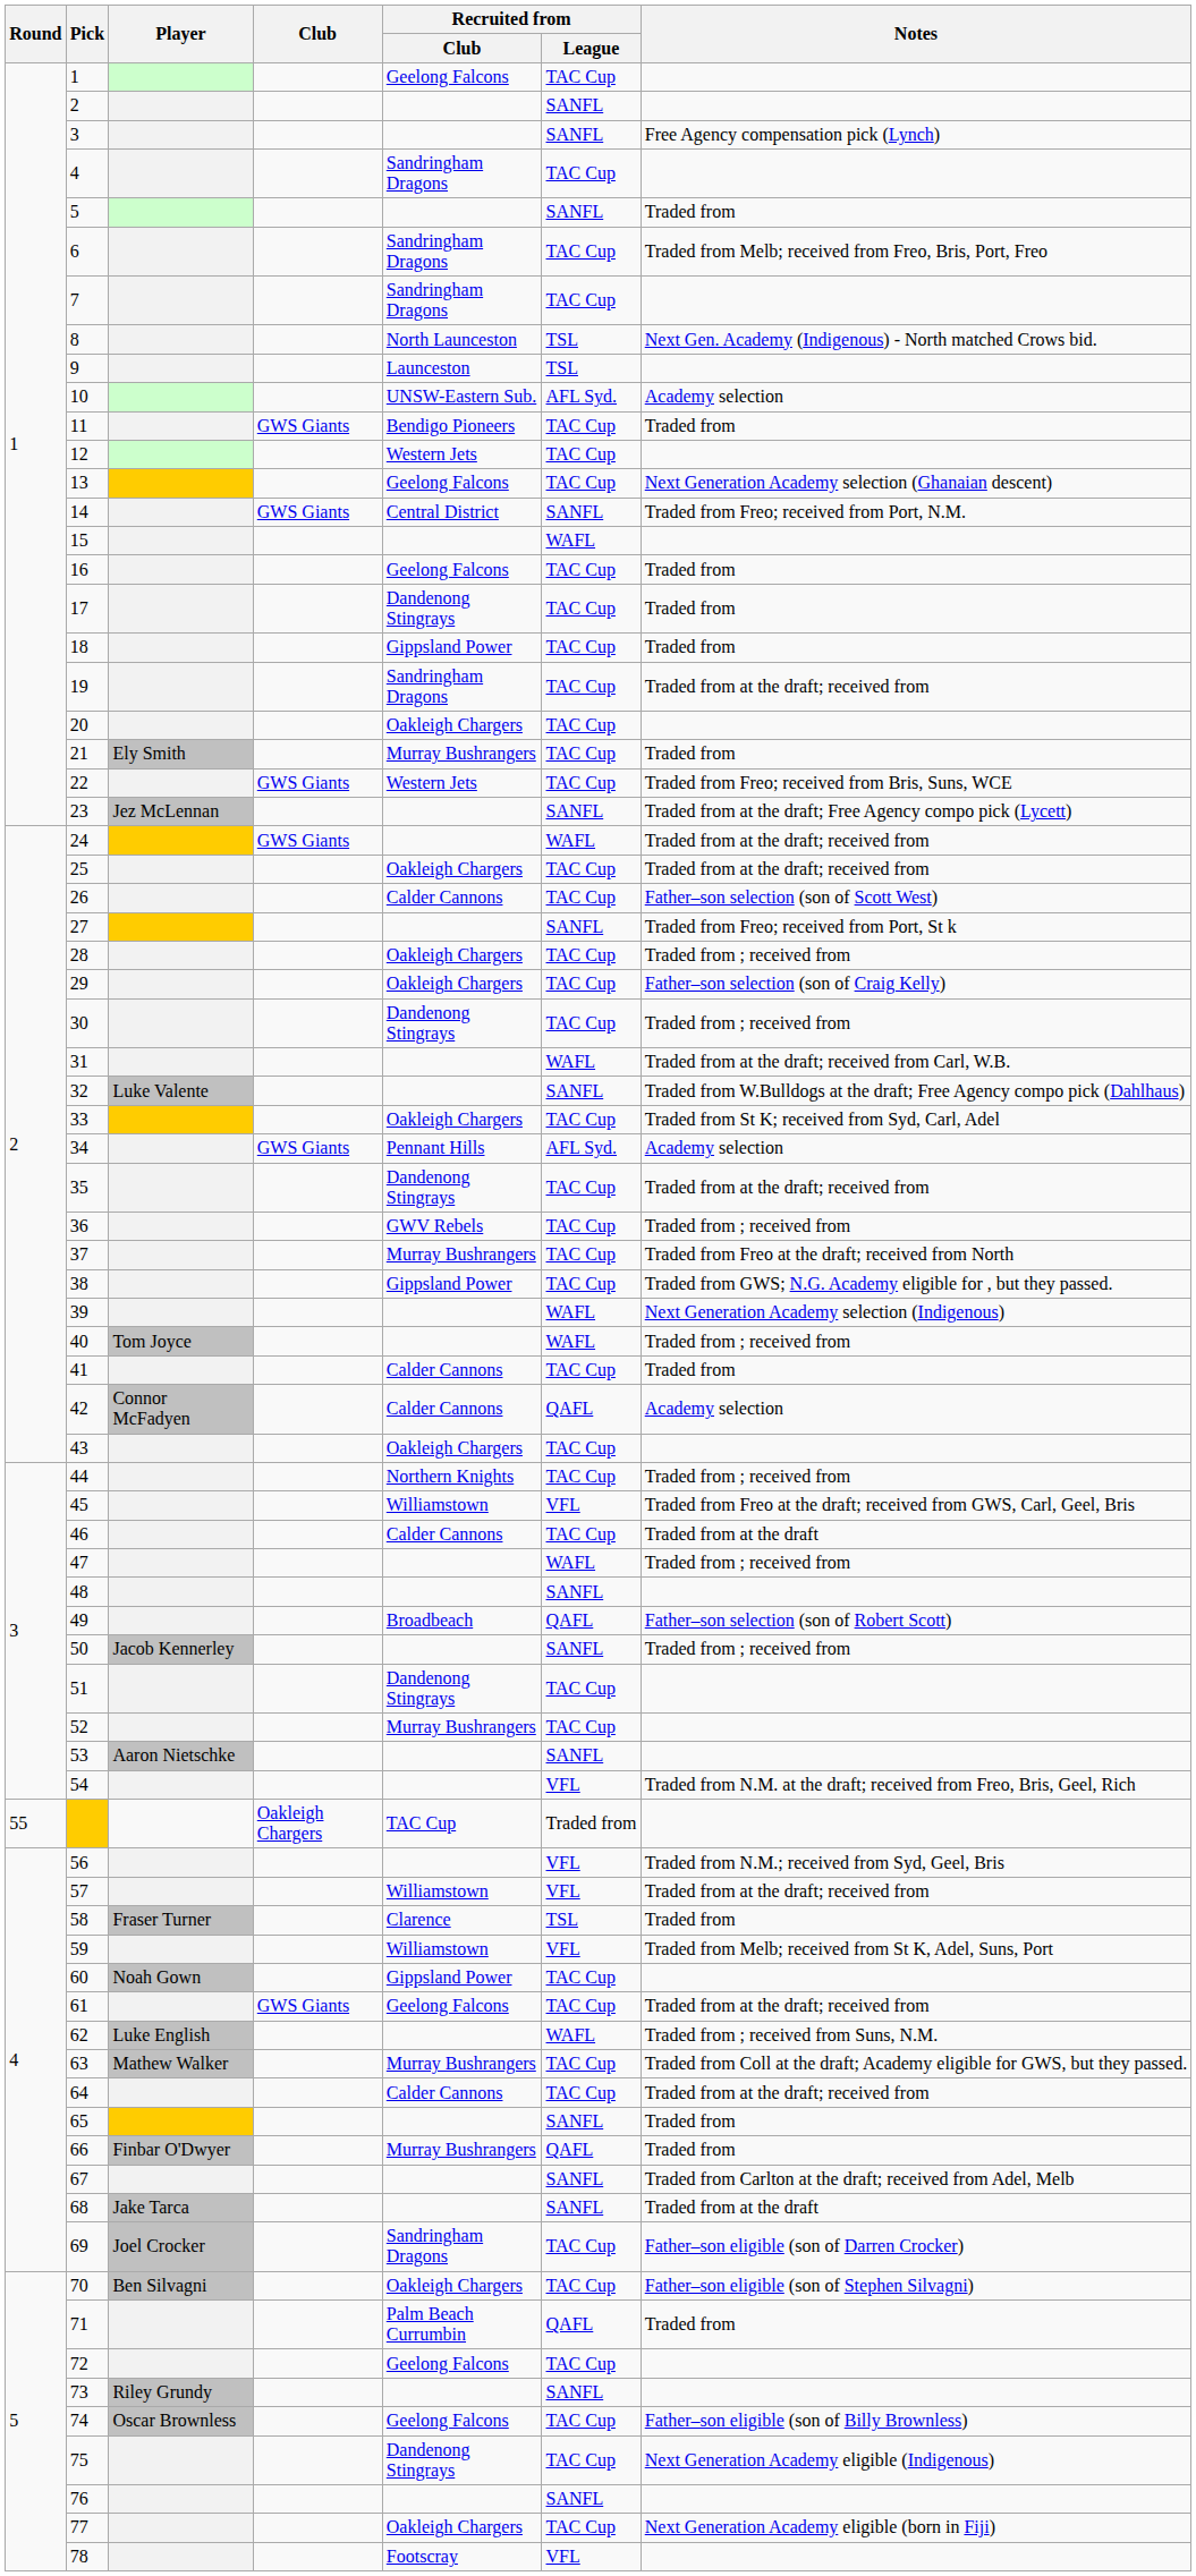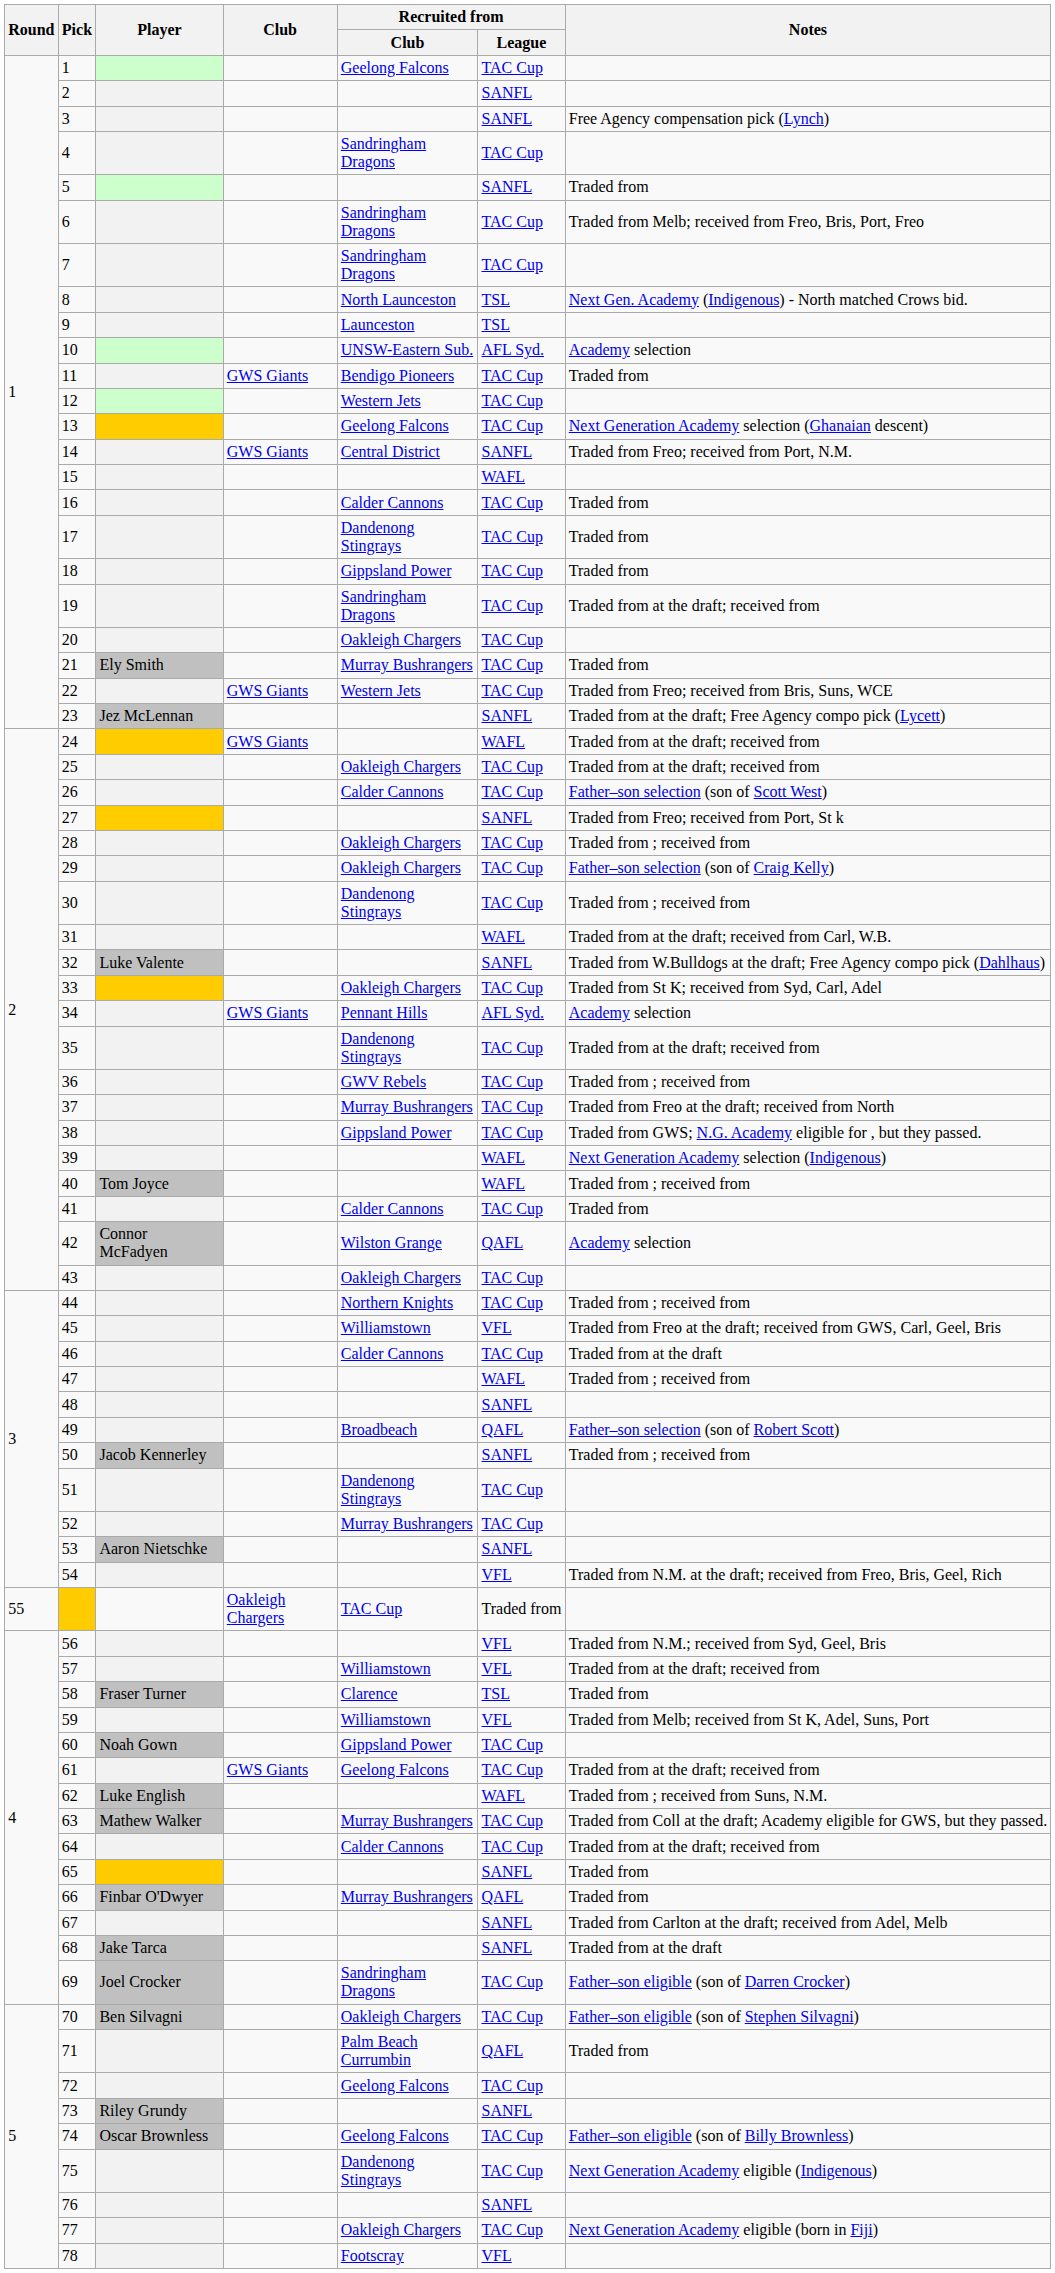16 | Recruited from / Club: Geelong Falcons -> Calder Cannons
42 | Recruited from / Club: Calder Cannons -> Wilston Grange
